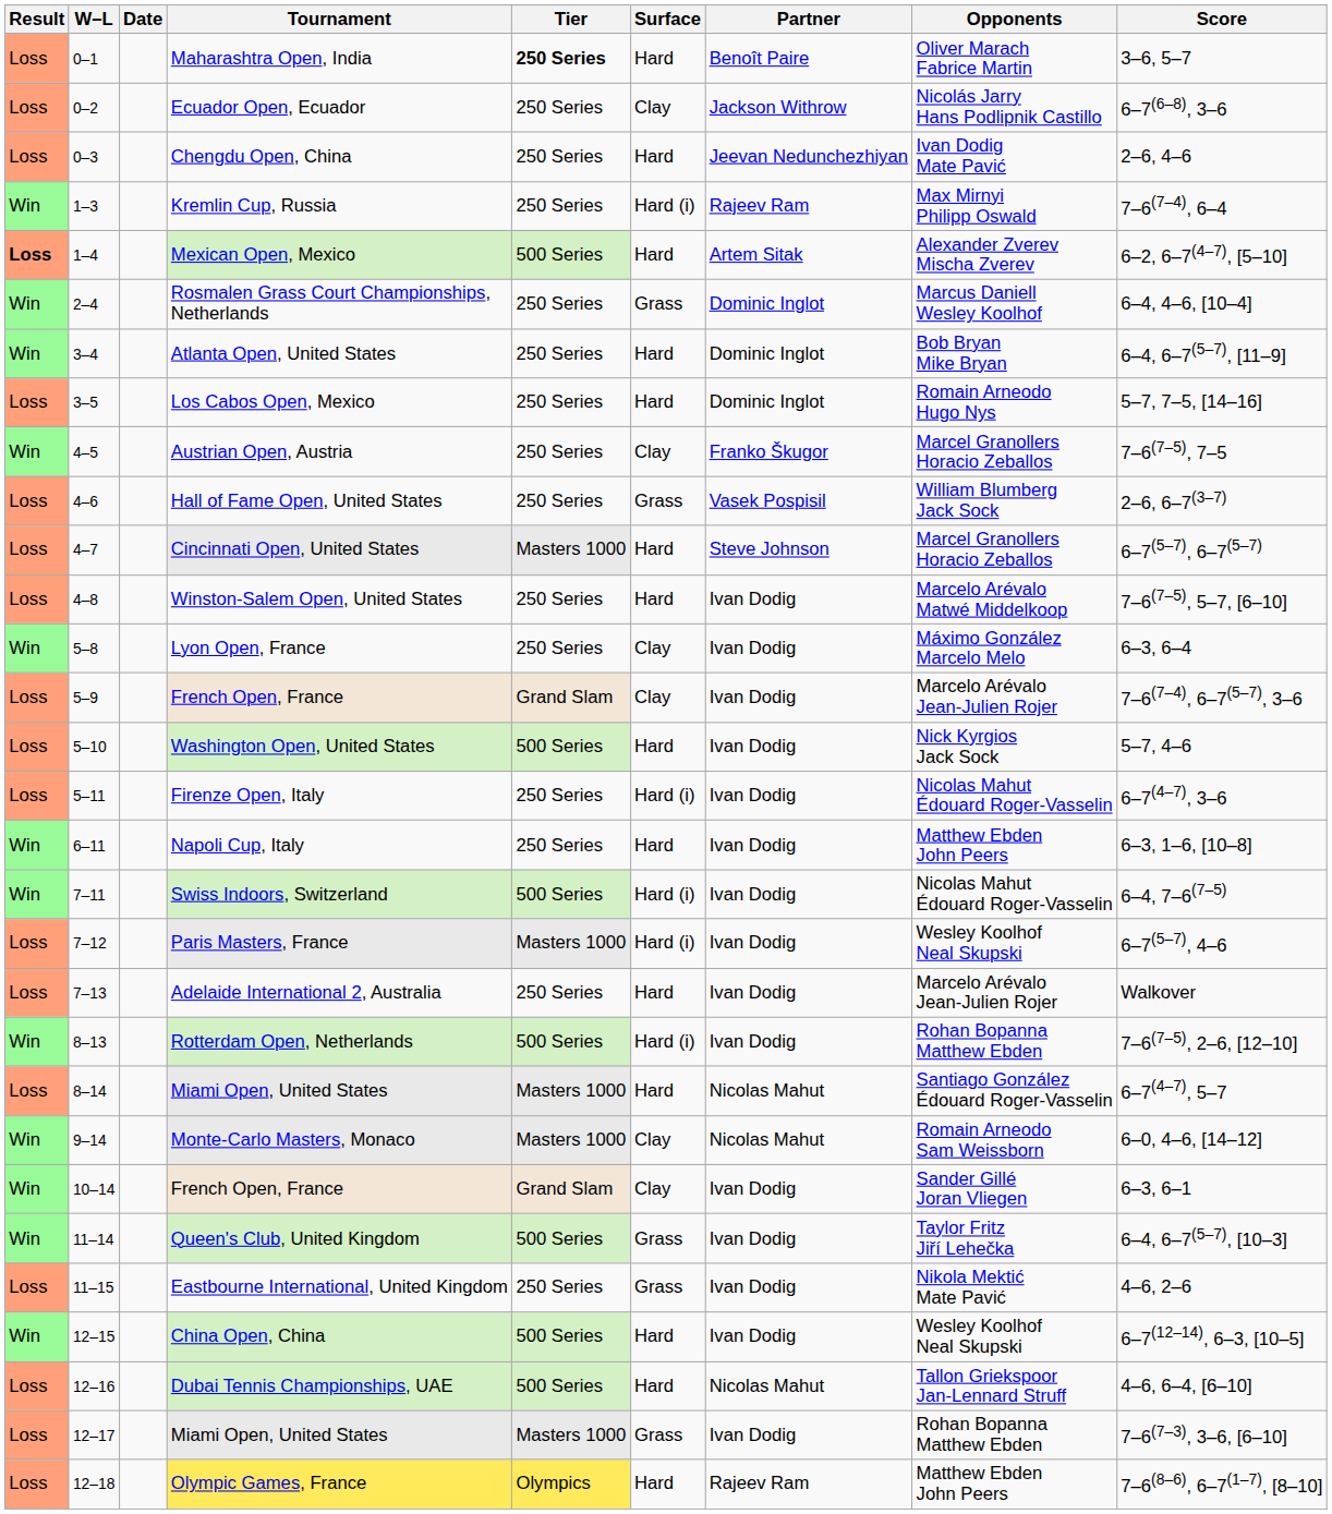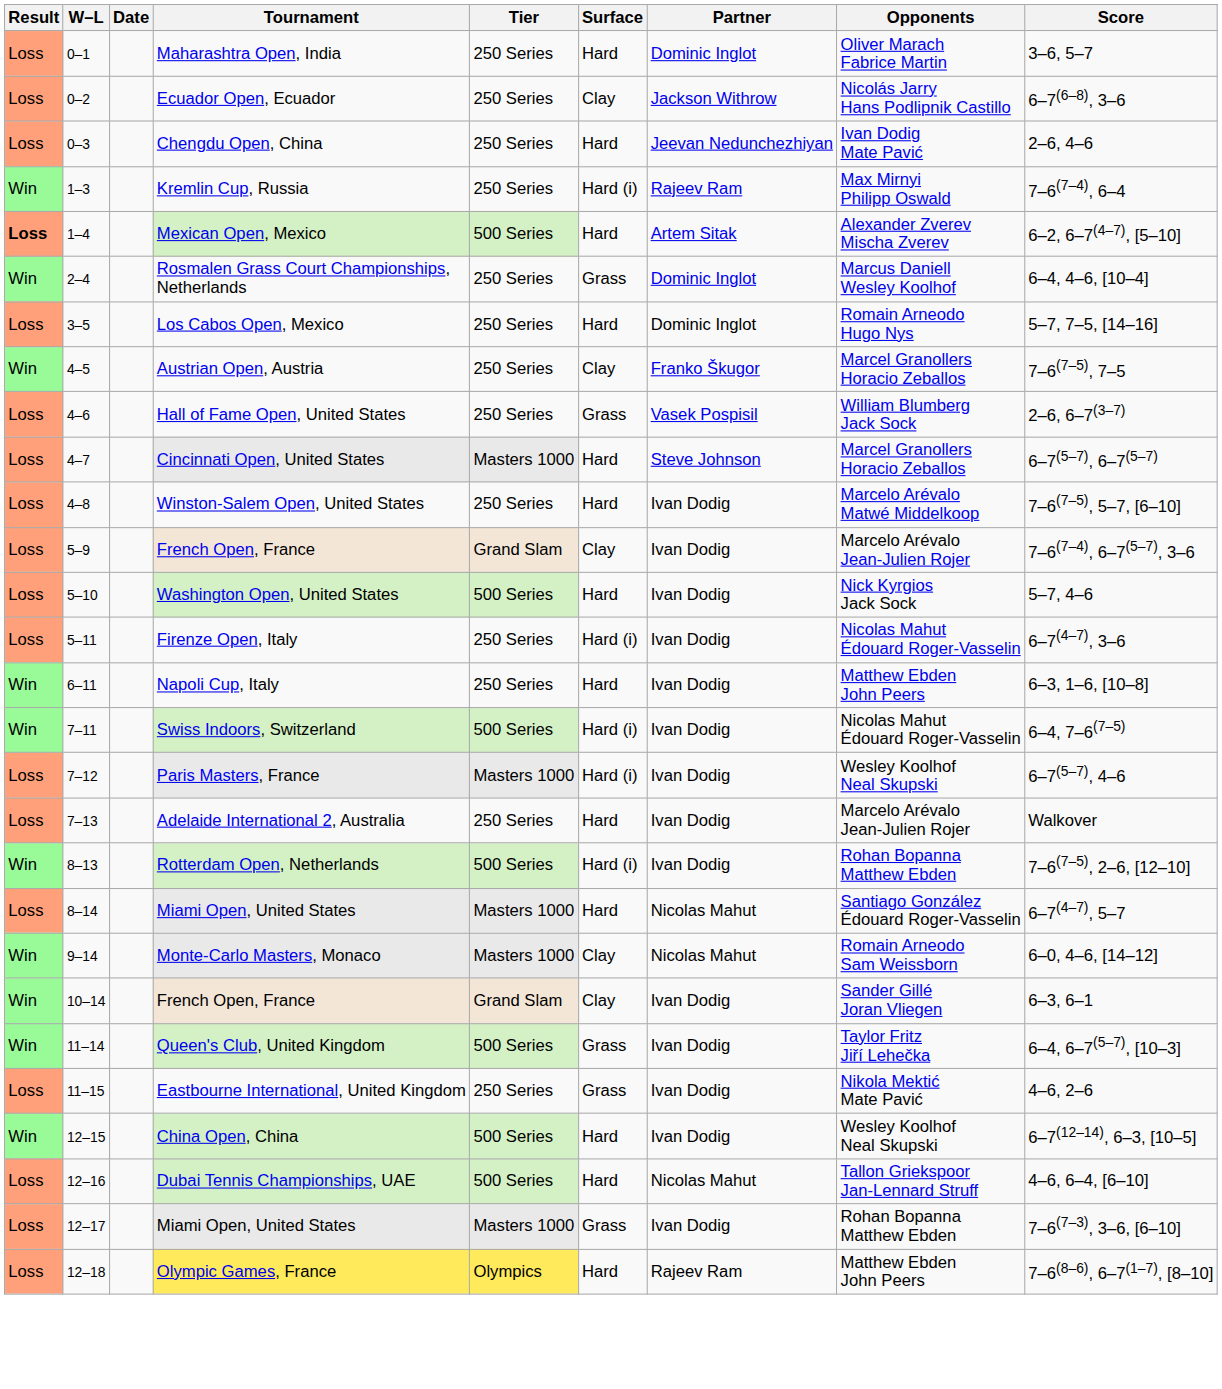Maharashtra Open, India | Tier: bold -> normal
Maharashtra Open, India | Partner: Benoît Paire -> Dominic Inglot
- row: Win | 3–4 | Atlanta Open, United States | 250 Series | Hard | Dominic Inglot | Bob Bryan Mike Bryan | 6–4, 6–7(5–7), [11–9]
- row: Win | 5–8 | Lyon Open, France | 250 Series | Clay | Ivan Dodig | Máximo González Marcelo Melo | 6–3, 6–4
